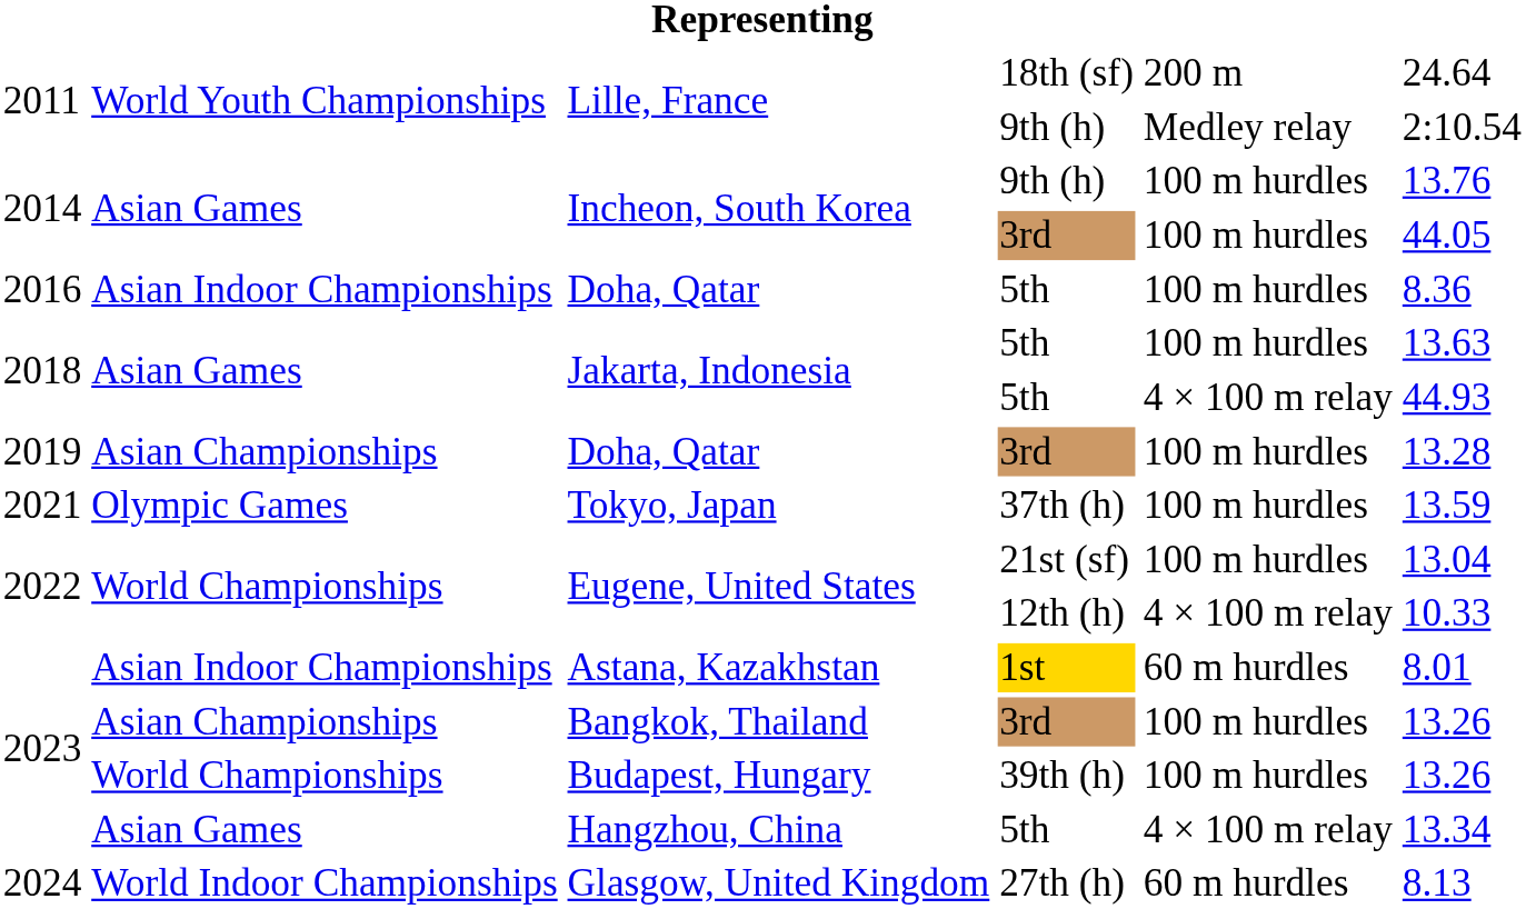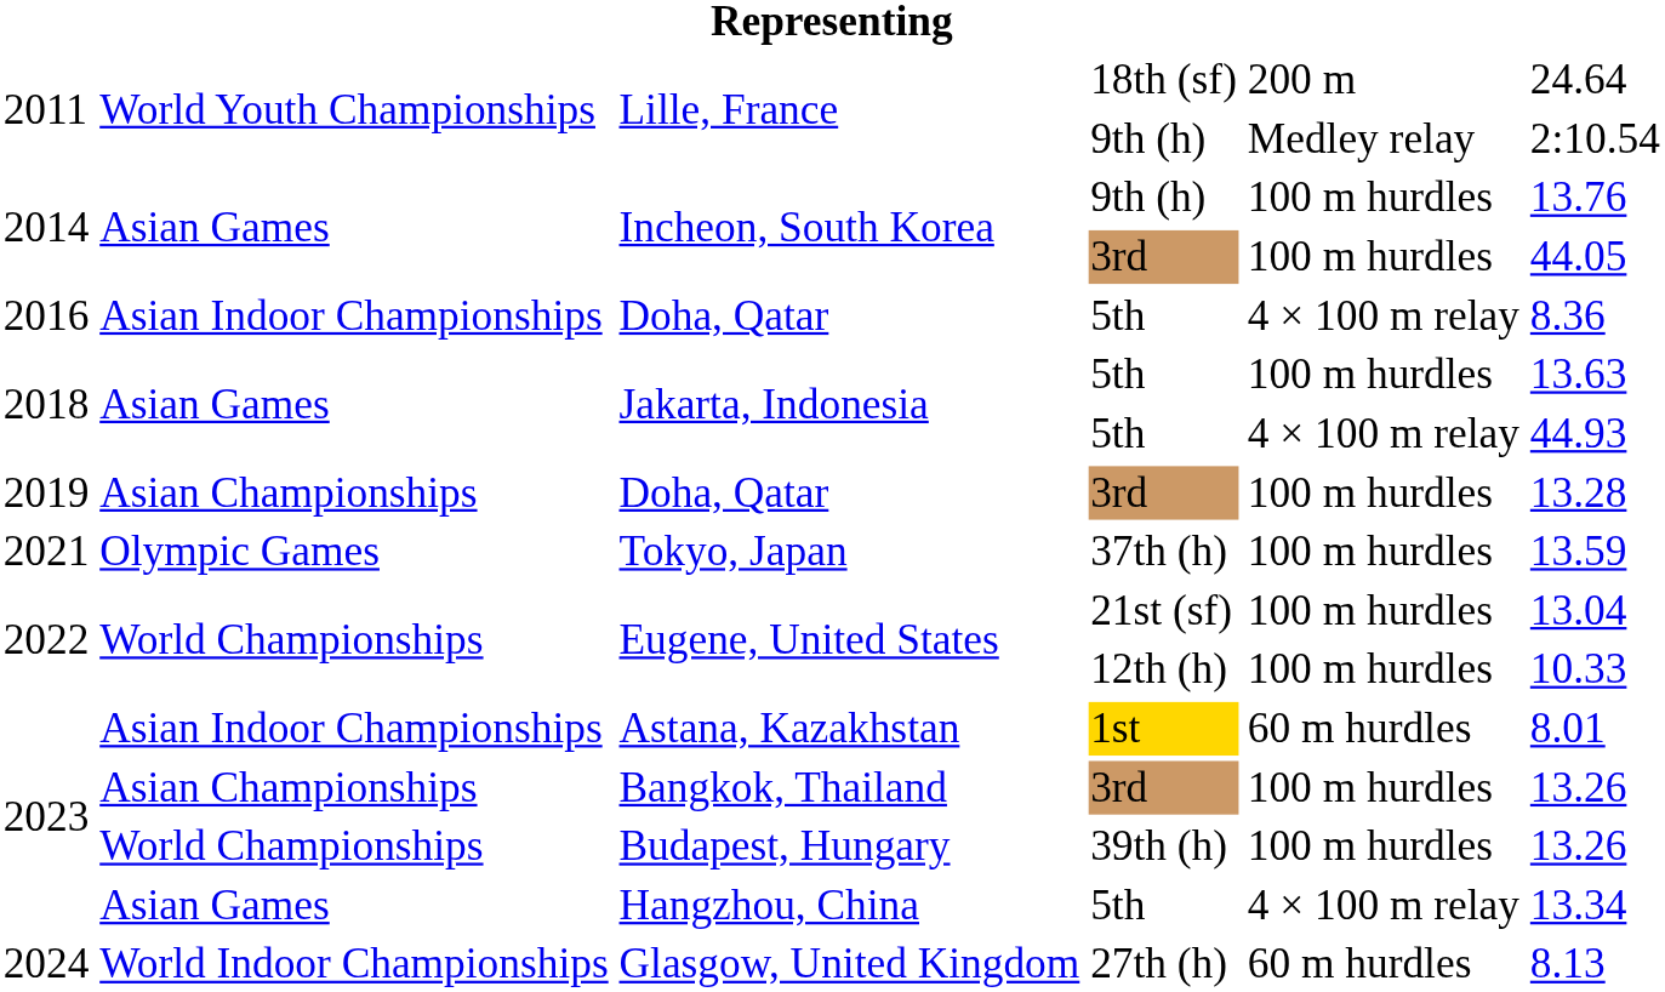Doha, Qatar / 5th | column 5: 100 m hurdles -> 4 × 100 m relay
Eugene, United States / 12th (h) | column 5: 4 × 100 m relay -> 100 m hurdles
